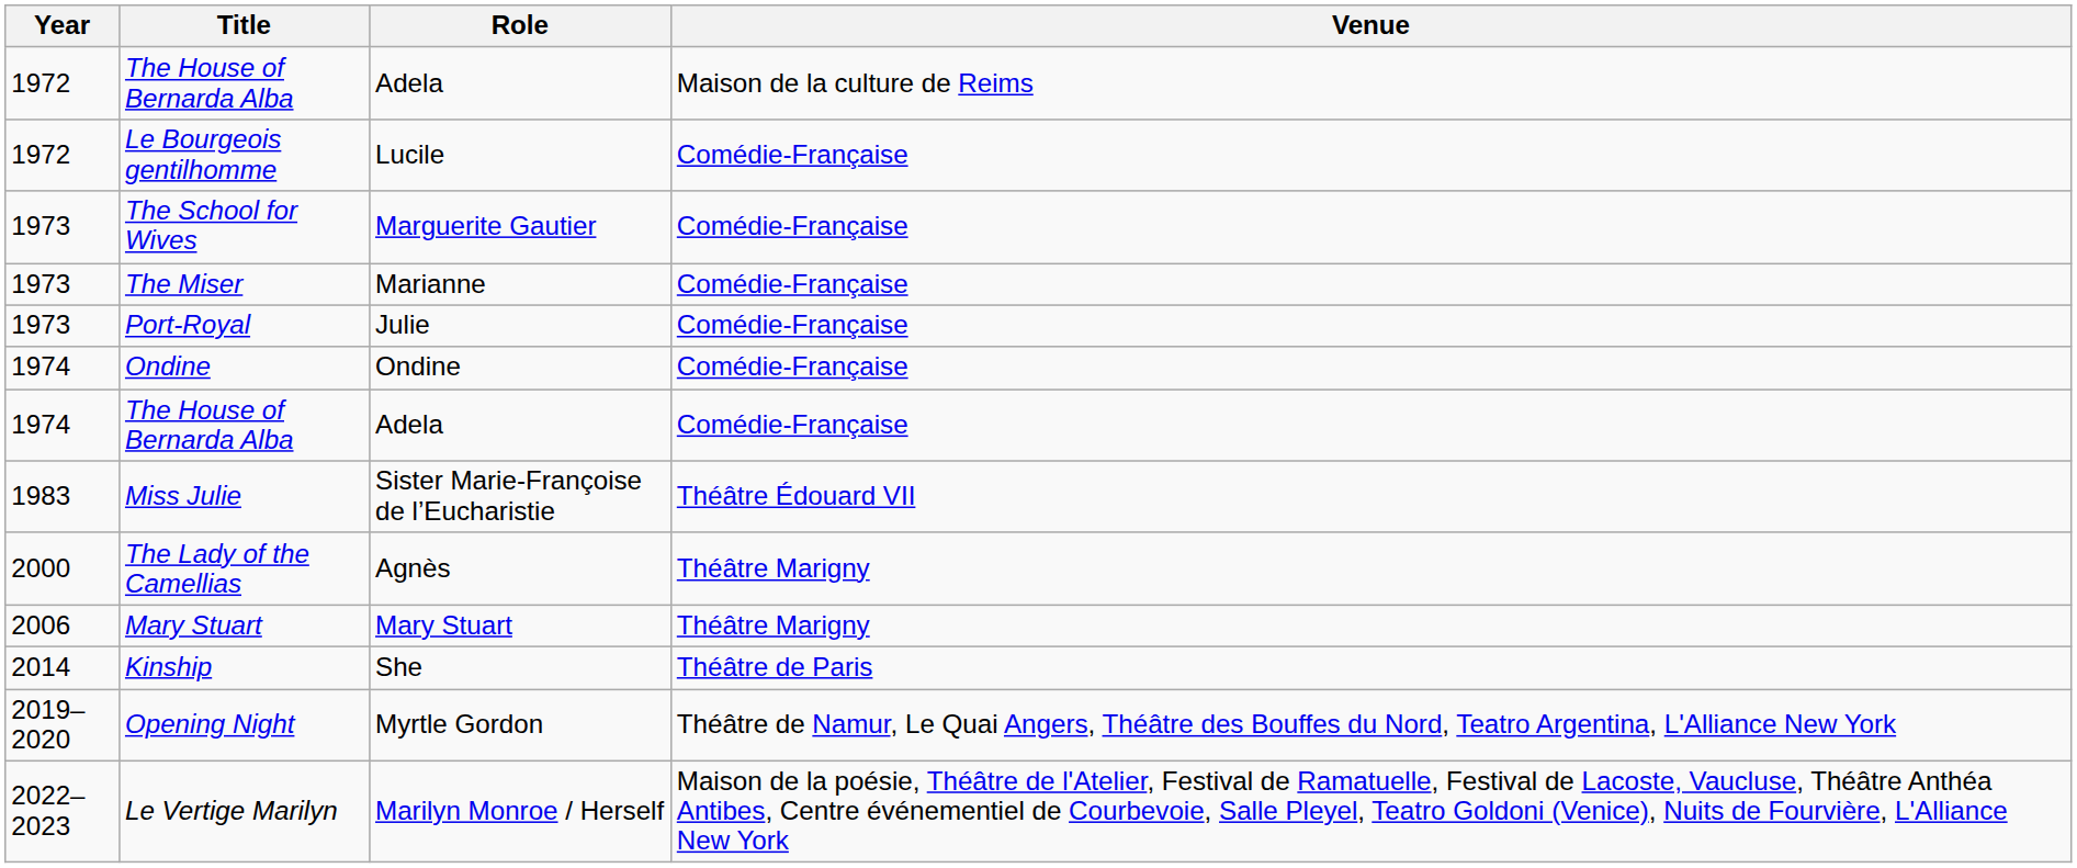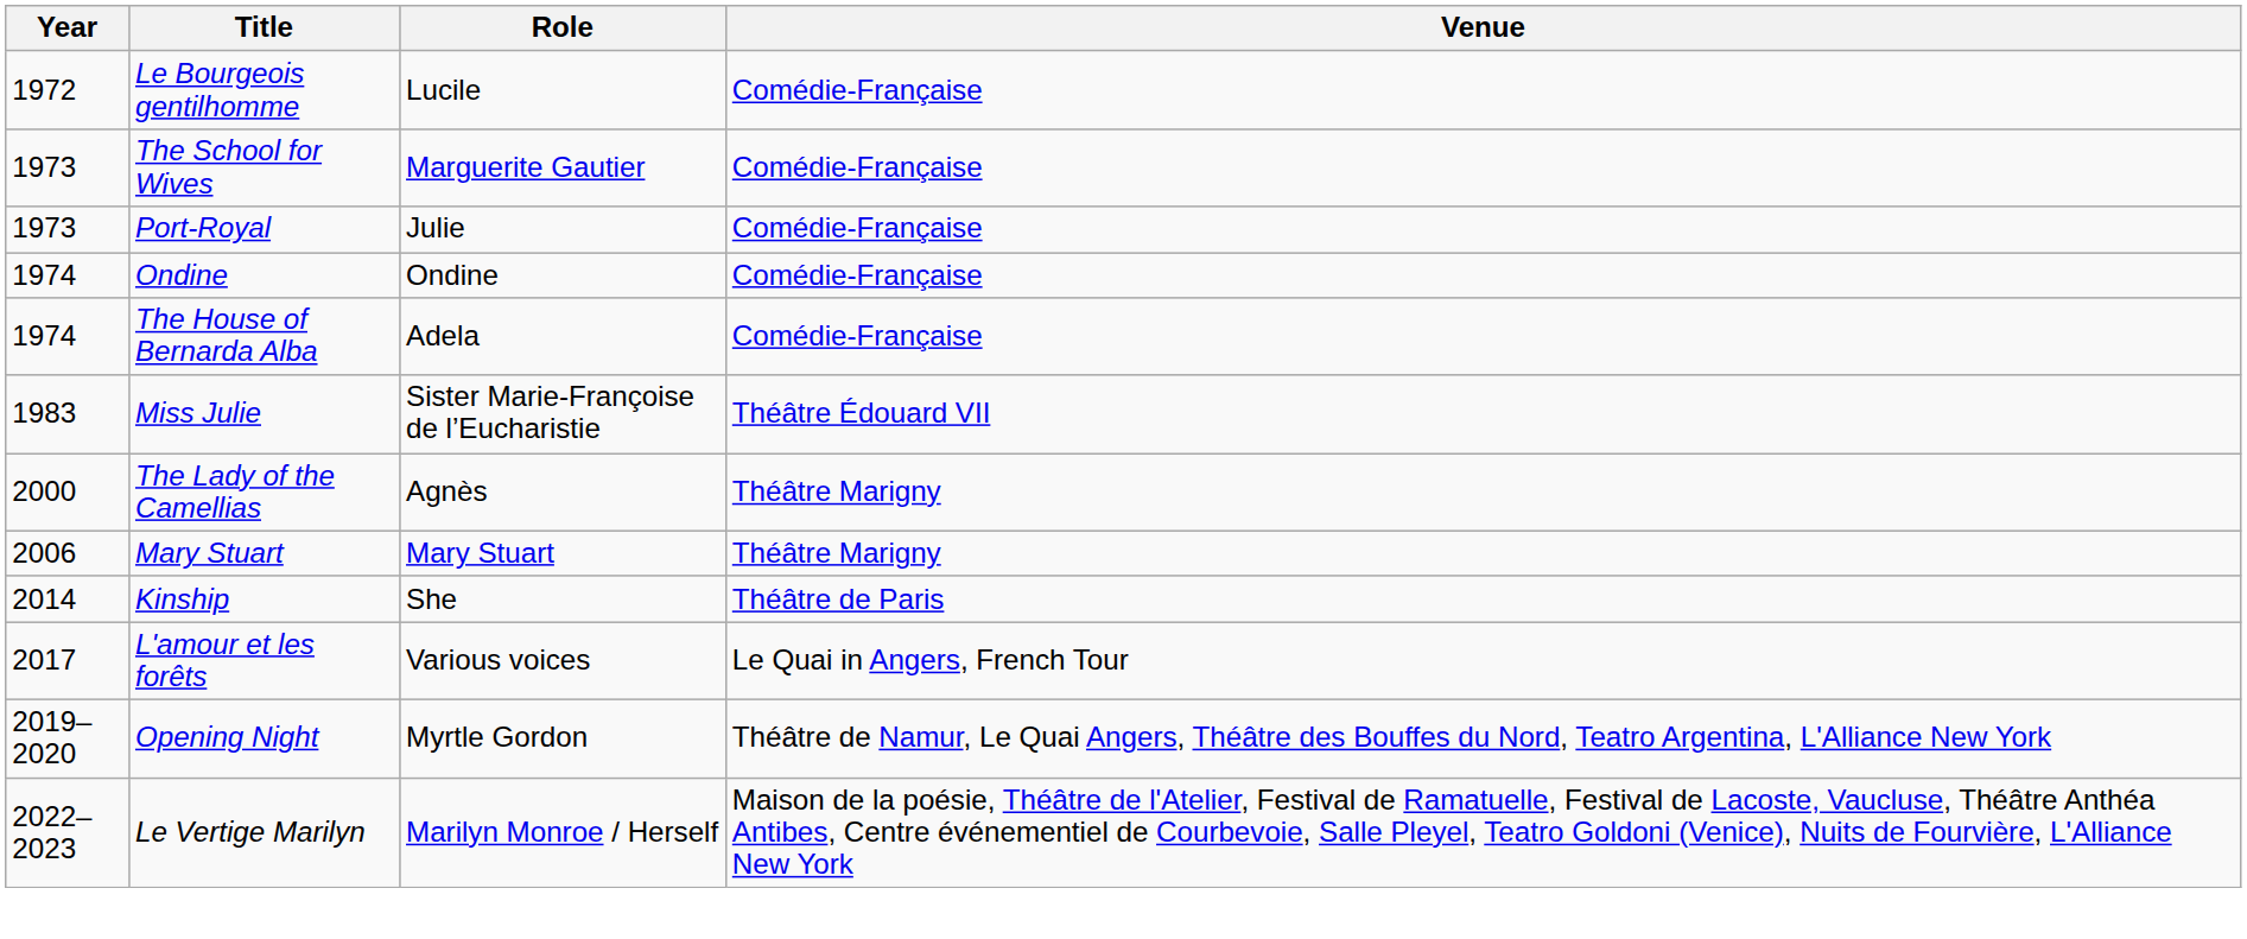- row: 1972 | The House of Bernarda Alba | Adela | Maison de la culture de Reims
- row: 1973 | The Miser | Marianne | Comédie-Française
+ row: 2017 | L'amour et les forêts | Various voices | Le Quai in Angers, French Tour
